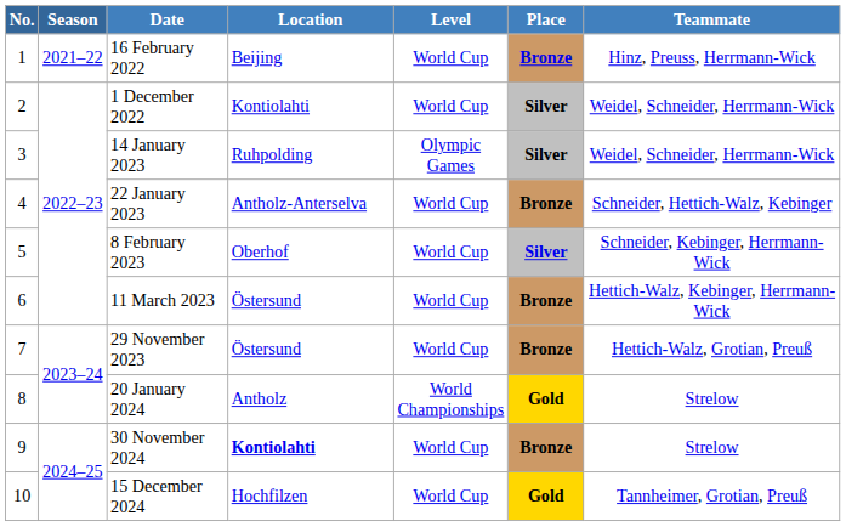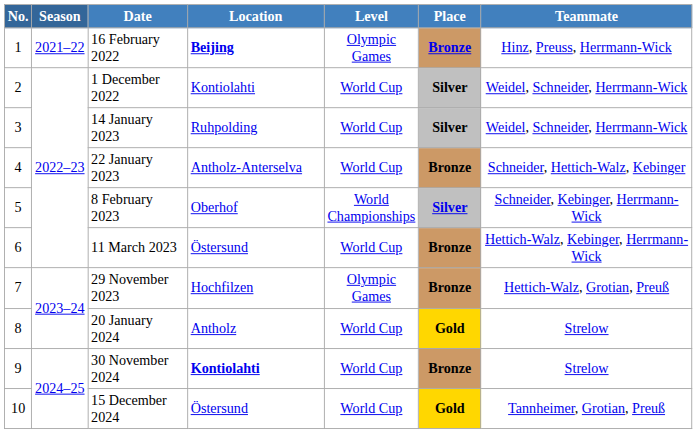16 February 2022 | Location: normal -> bold
16 February 2022 | Level: World Cup -> Olympic Games
14 January 2023 | Level: Olympic Games -> World Cup
8 February 2023 | Level: World Cup -> World Championships
29 November 2023 | Location: Östersund -> Hochfilzen
29 November 2023 | Level: World Cup -> Olympic Games
20 January 2024 | Level: World Championships -> World Cup
15 December 2024 | Location: Hochfilzen -> Östersund
